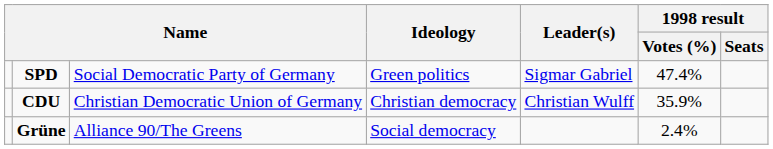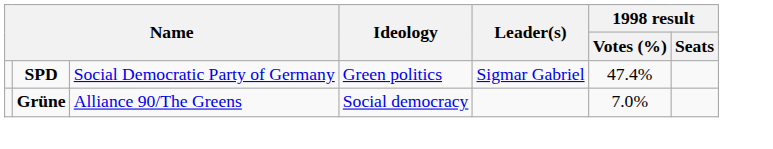- row: CDU | Christian Democratic Union of Germany | Christian democracy | Christian Wulff | 35.9%
Grüne | 1998 result / Votes (%): 2.4% -> 7.0%
